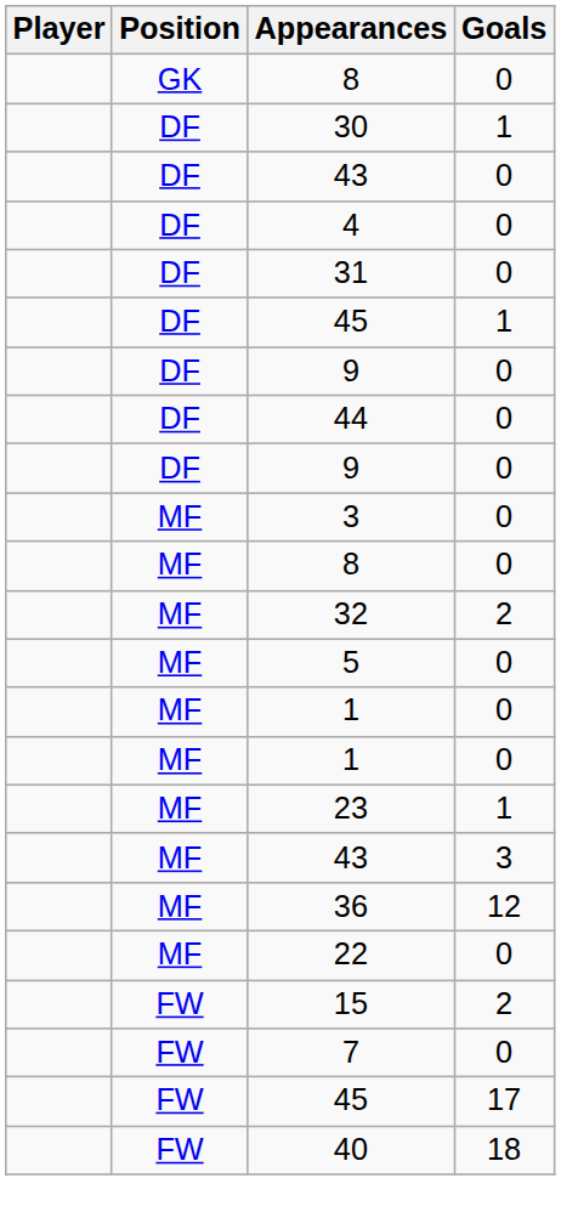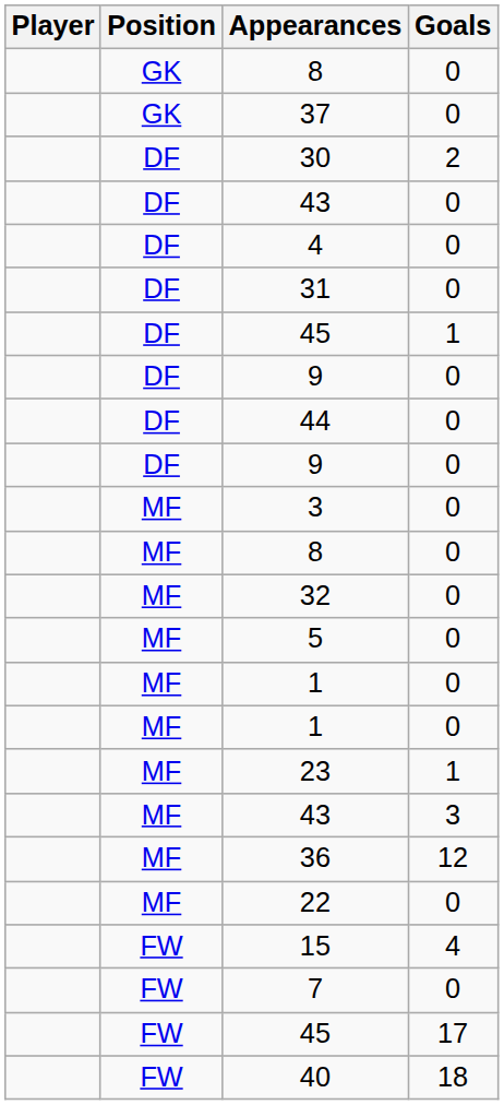+ row: GK | 37 | 0
30 | Goals: 1 -> 2
32 | Goals: 2 -> 0
15 | Goals: 2 -> 4
